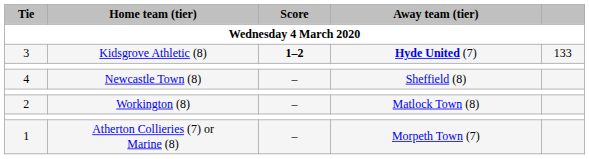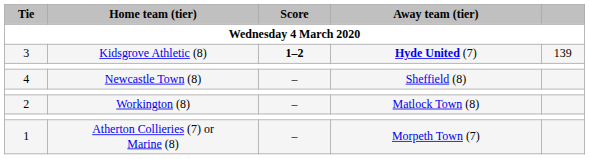3 | column 5: 133 -> 139
